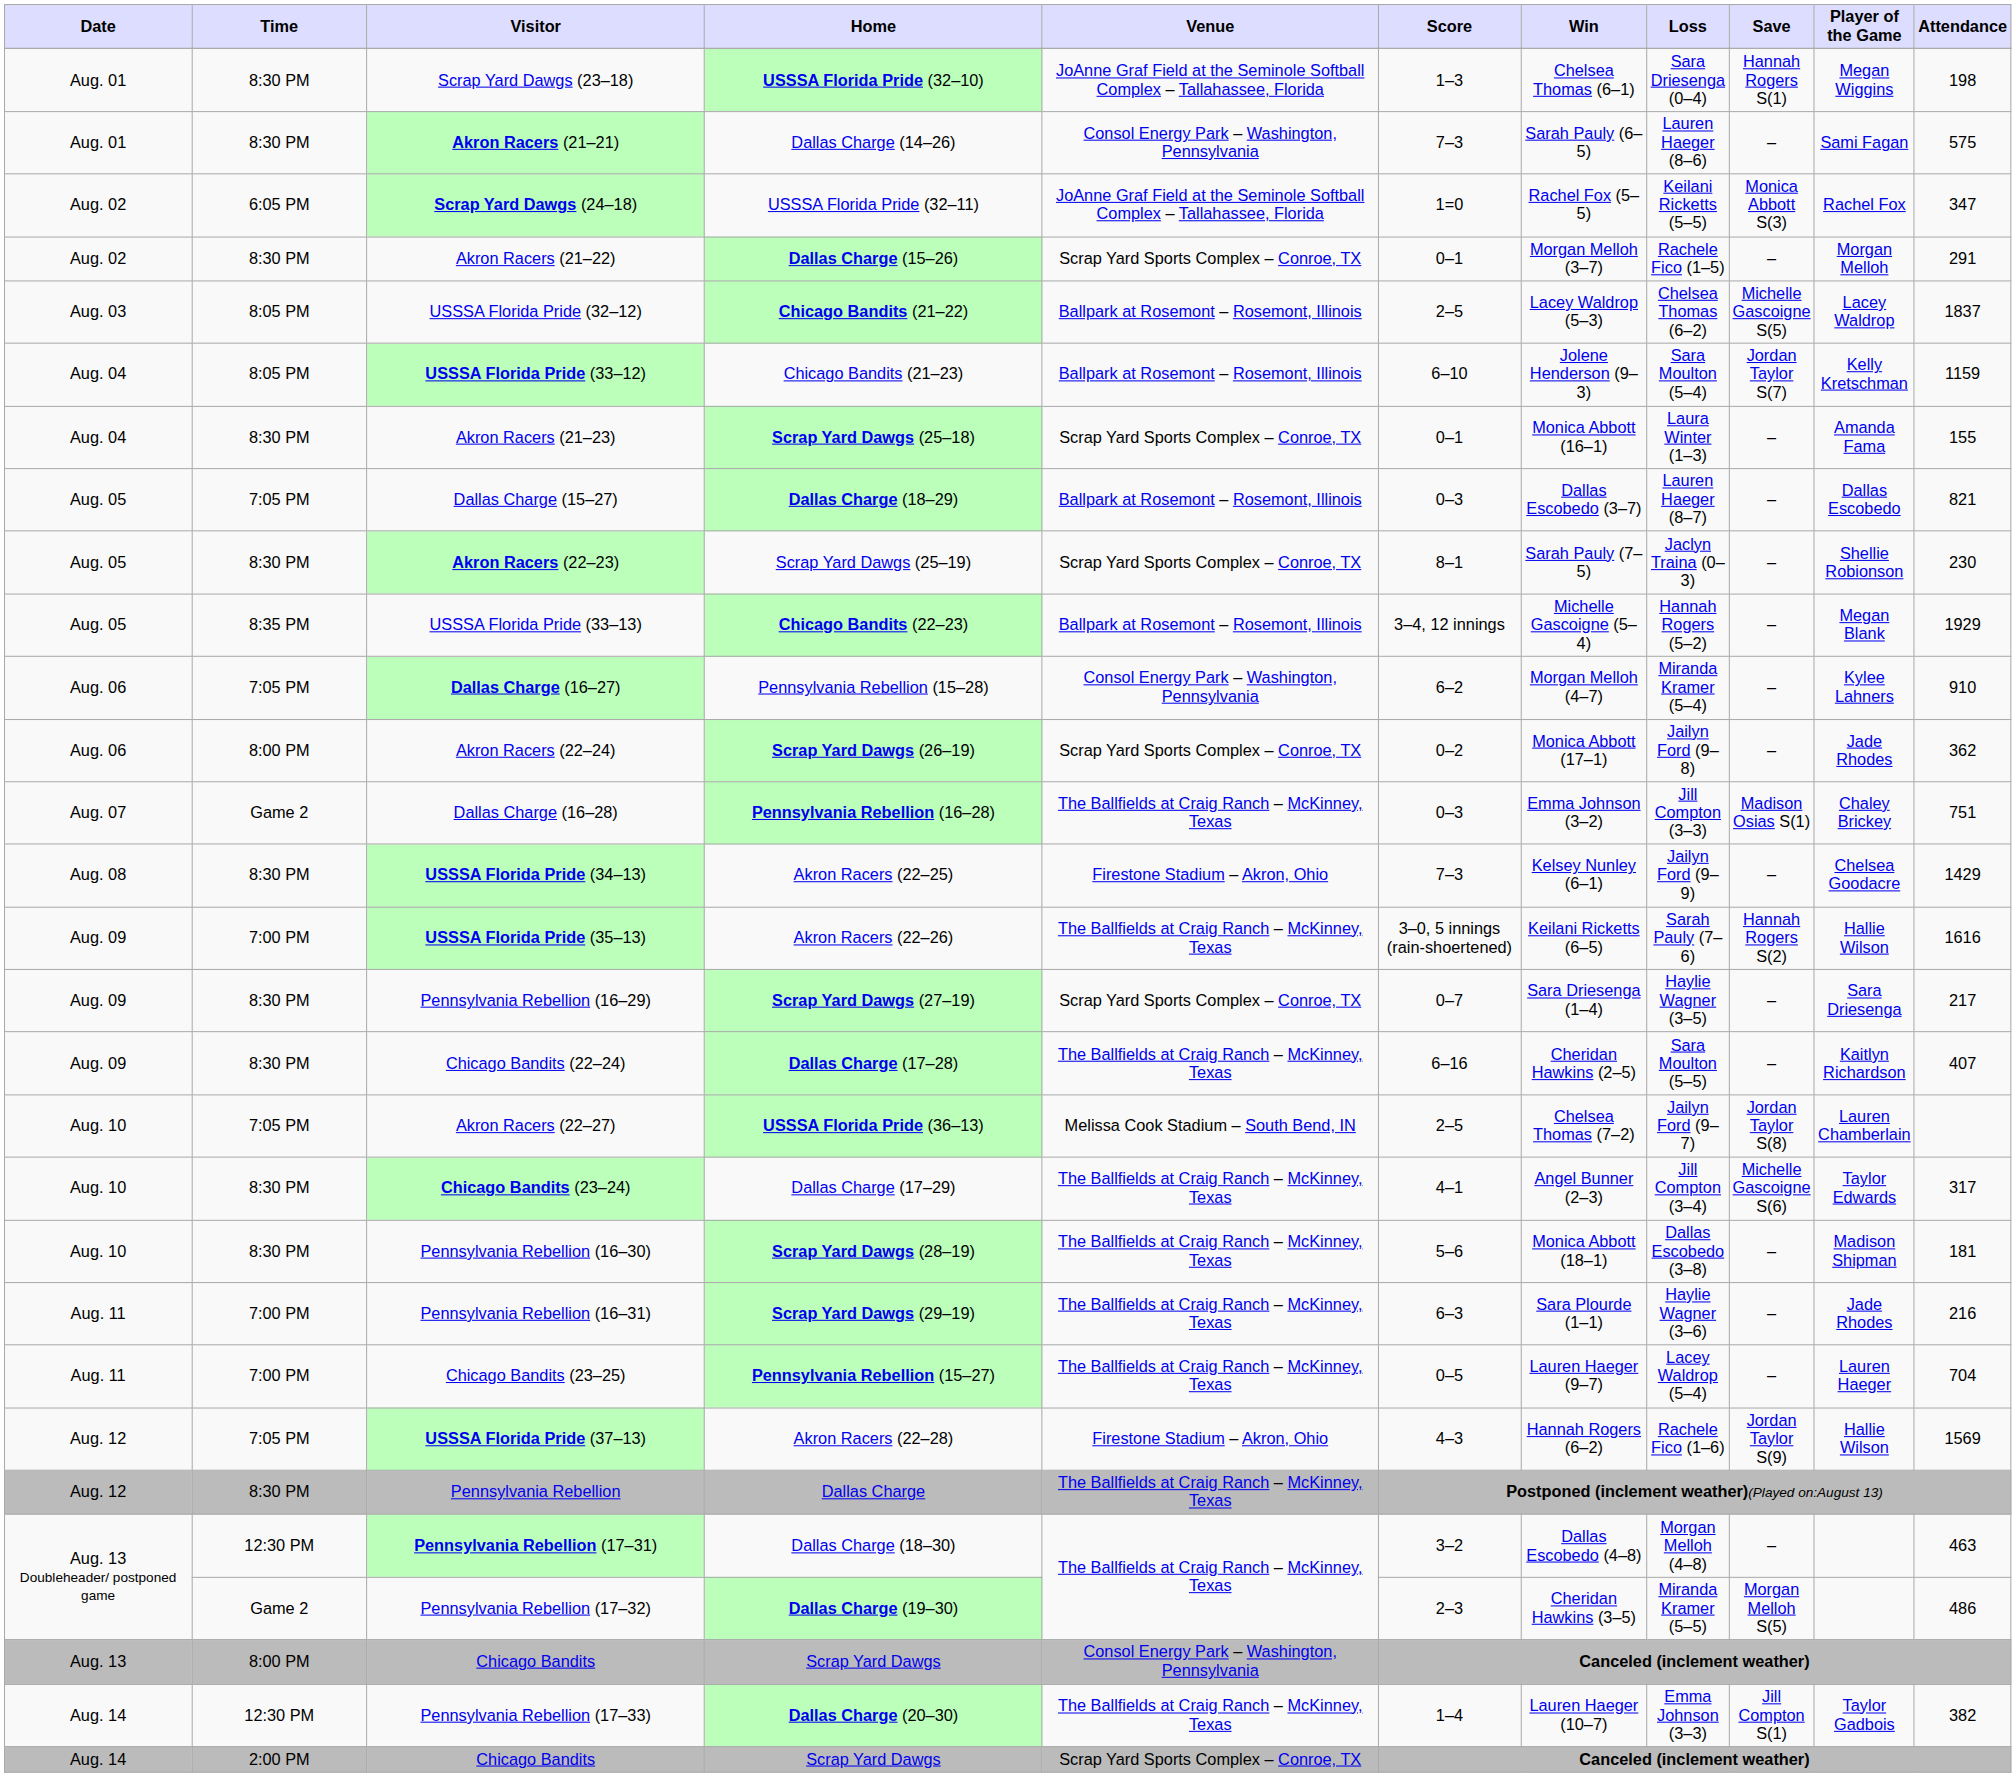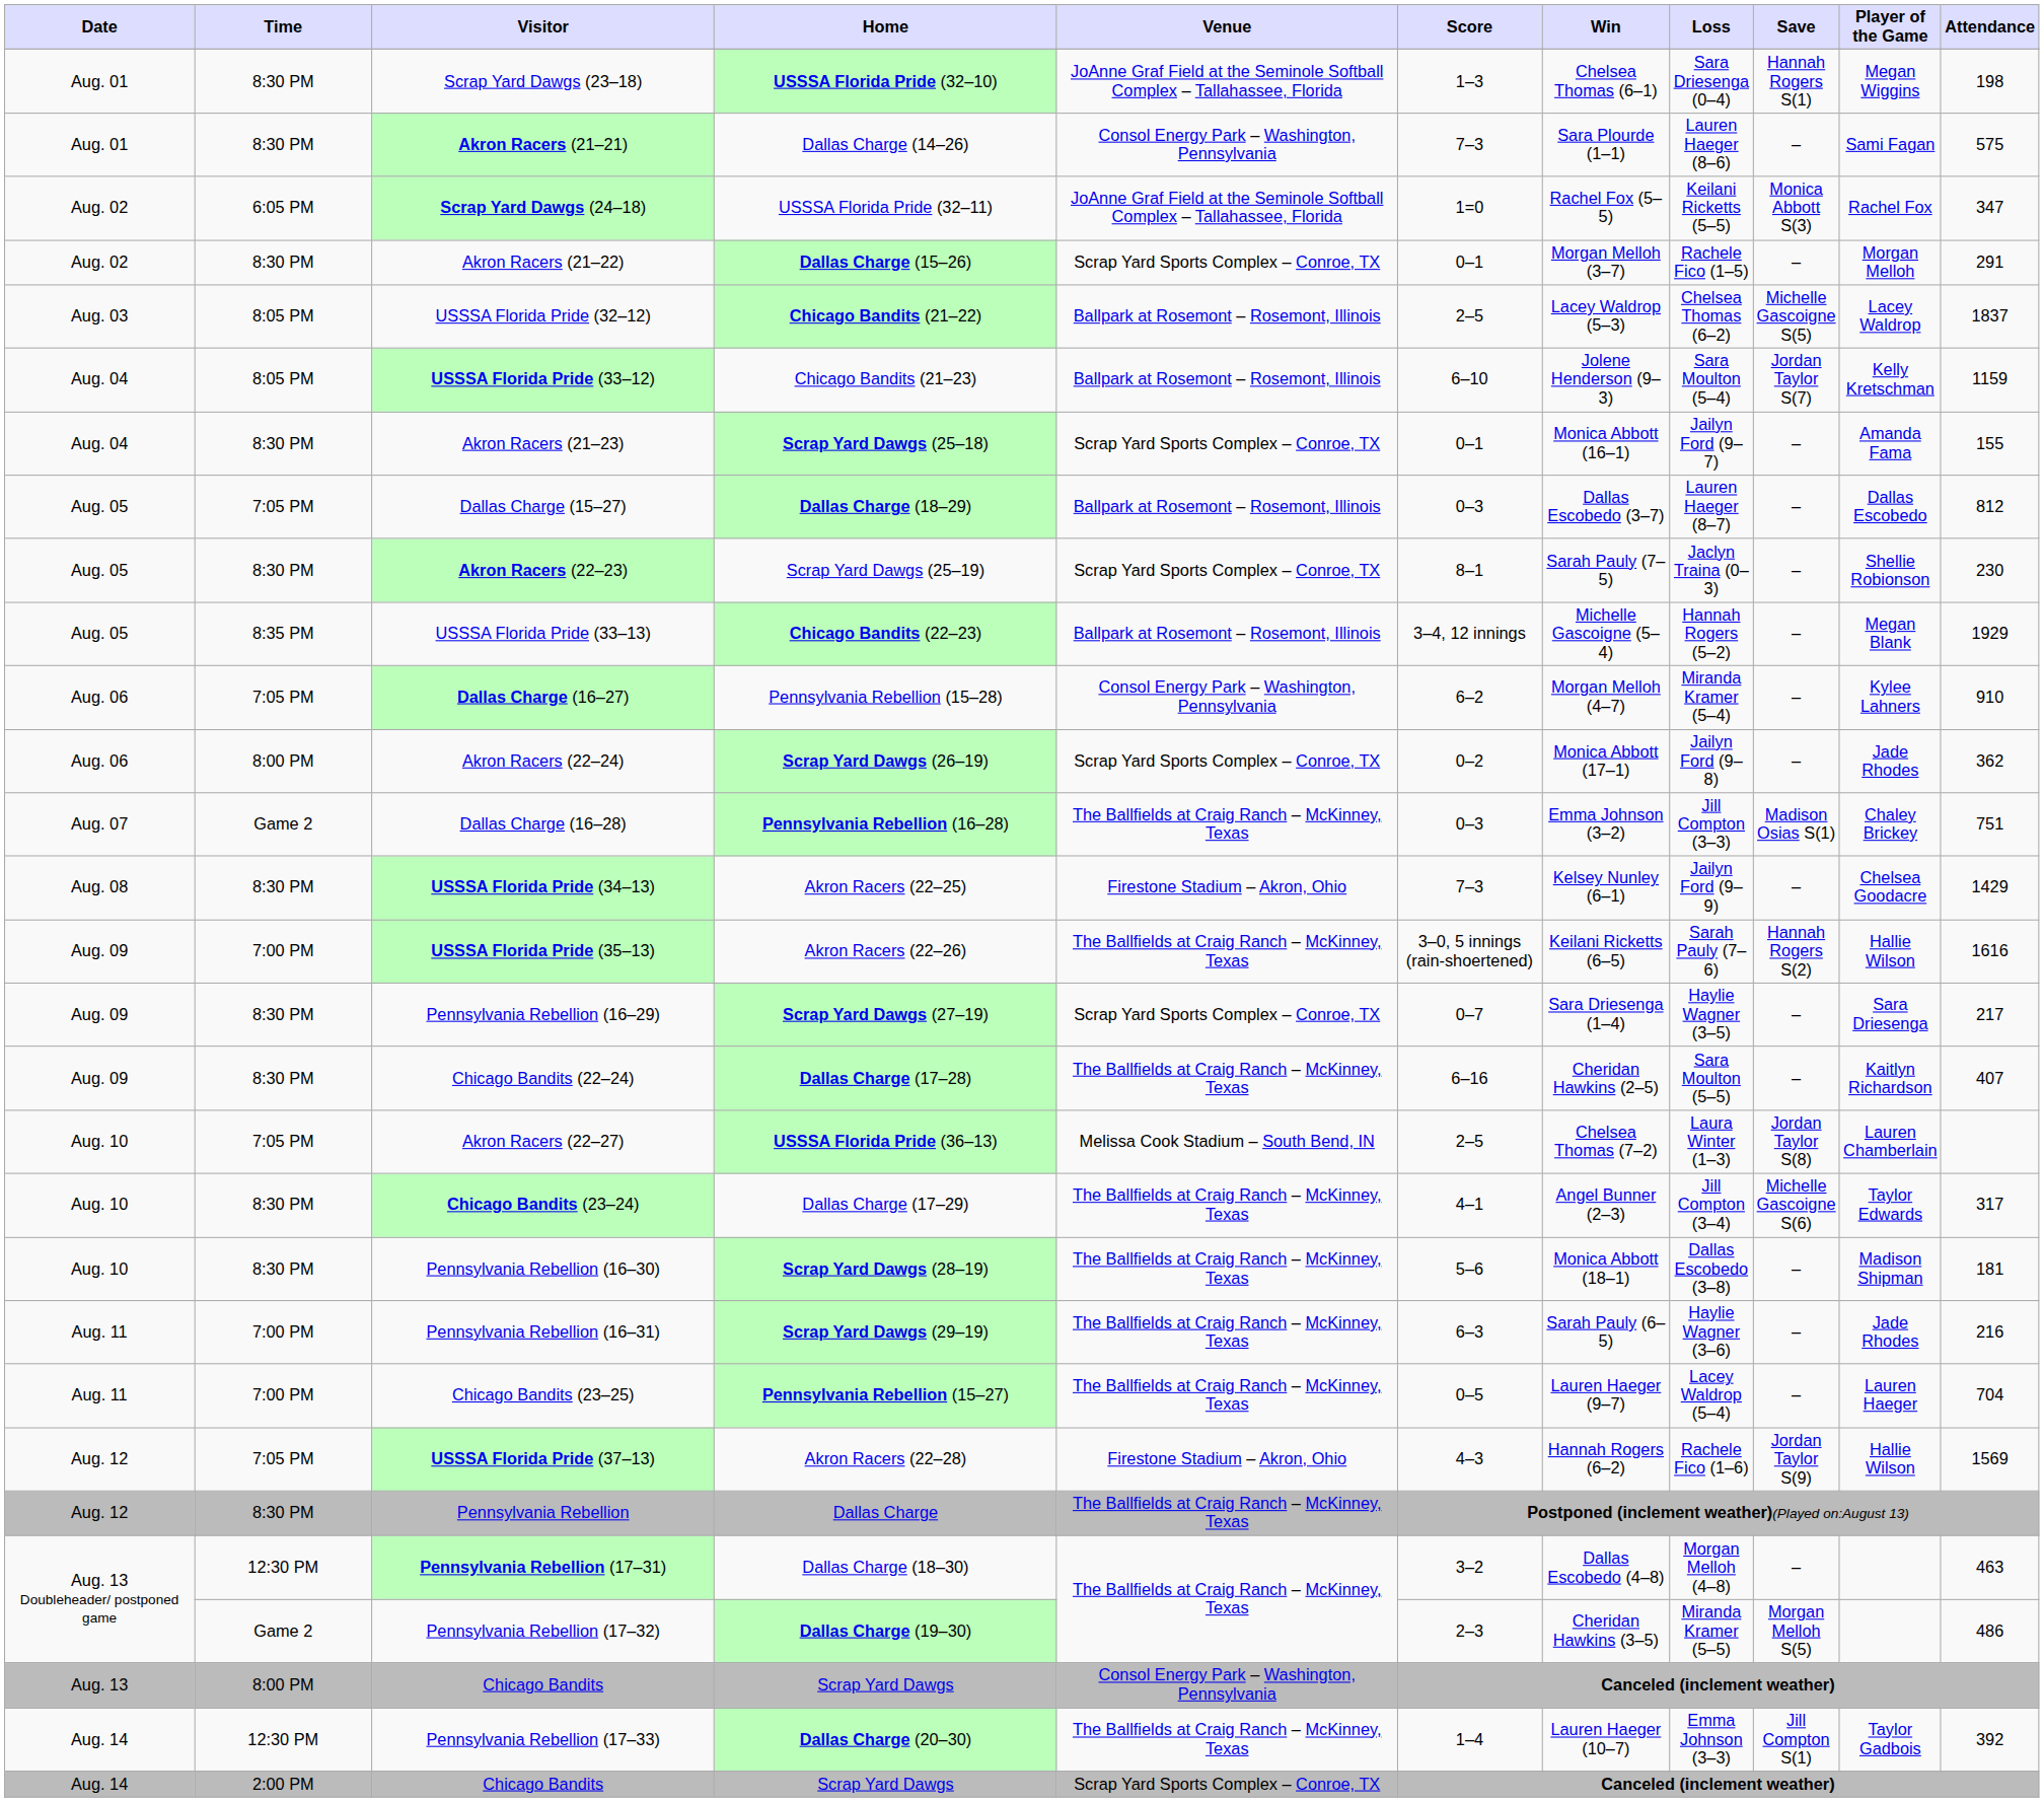Akron Racers (21–21) | Win: Sarah Pauly (6–5) -> Sara Plourde (1–1)
Akron Racers (21–23) | Loss: Laura Winter (1–3) -> Jailyn Ford (9–7)
Dallas Charge (15–27) | Attendance: 821 -> 812
Akron Racers (22–27) | Loss: Jailyn Ford (9–7) -> Laura Winter (1–3)
Pennsylvania Rebellion (16–31) | Win: Sara Plourde (1–1) -> Sarah Pauly (6–5)
Pennsylvania Rebellion (17–33) | Attendance: 382 -> 392
